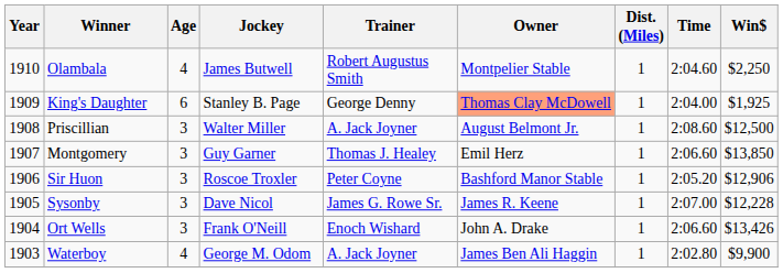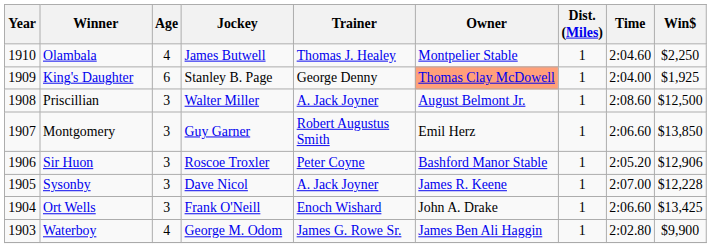Olambala | Trainer: Robert Augustus Smith -> Thomas J. Healey
Montgomery | Trainer: Thomas J. Healey -> Robert Augustus Smith
Sysonby | Trainer: James G. Rowe Sr. -> A. Jack Joyner
Ort Wells | Win$: $13,426 -> $13,425
Waterboy | Trainer: A. Jack Joyner -> James G. Rowe Sr.
